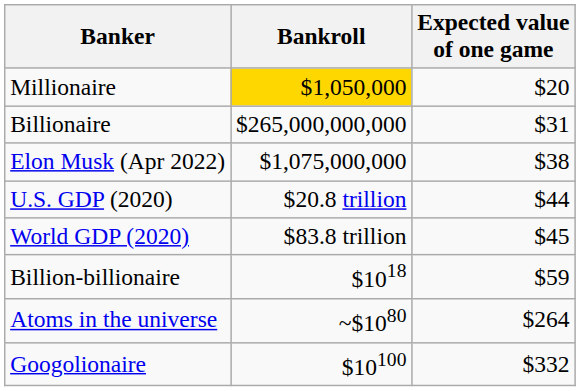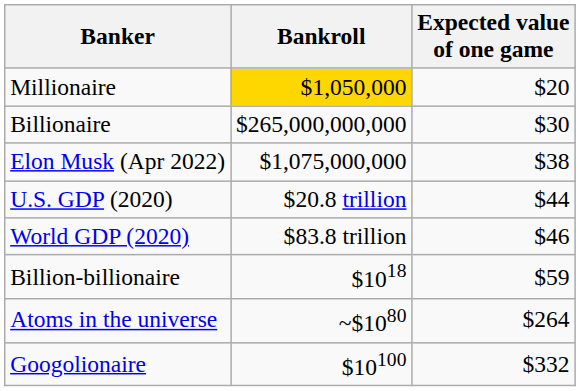Billionaire | Expected value of one game: $31 -> $30
World GDP (2020) | Expected value of one game: $45 -> $46
